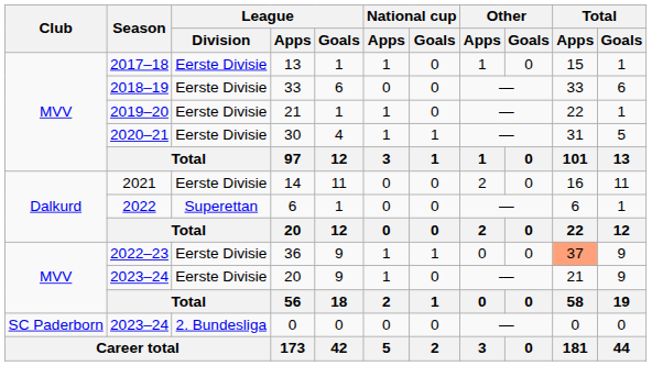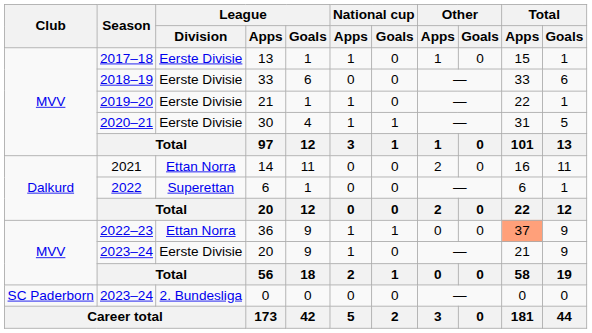14 | League / Division: Eerste Divisie -> Ettan Norra
36 | League / Division: Eerste Divisie -> Ettan Norra
